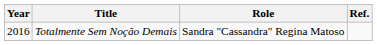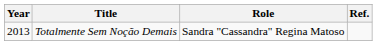Totalmente Sem Noção Demais | Year: 2016 -> 2013
